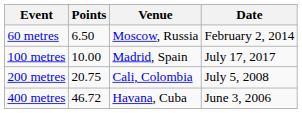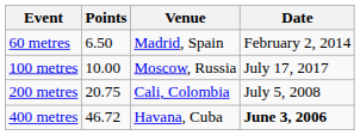60 metres | Venue: Moscow, Russia -> Madrid, Spain
100 metres | Venue: Madrid, Spain -> Moscow, Russia
400 metres | Date: normal -> bold
